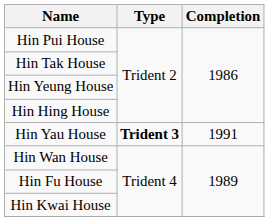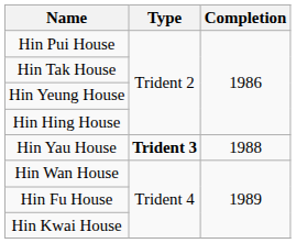Hin Yau House | Completion: 1991 -> 1988
